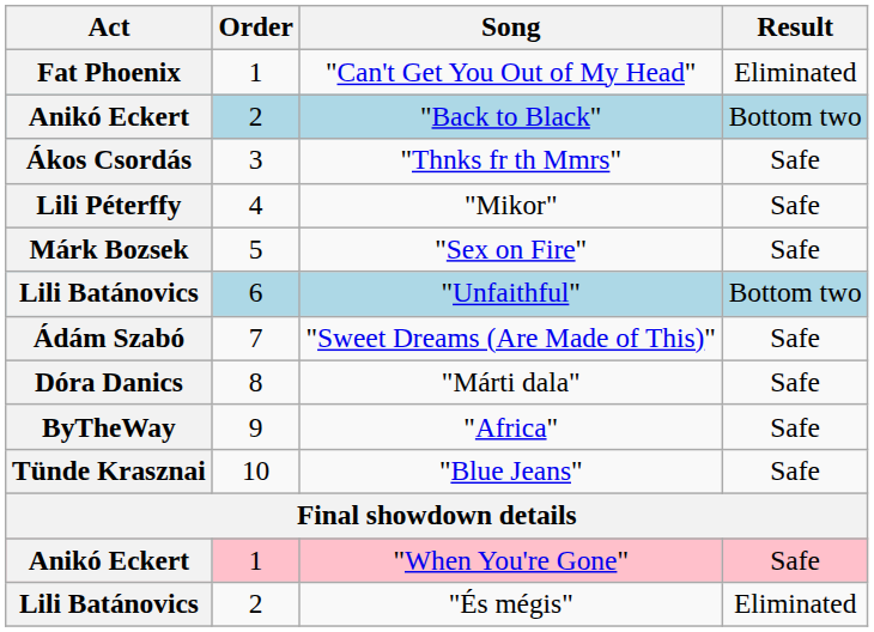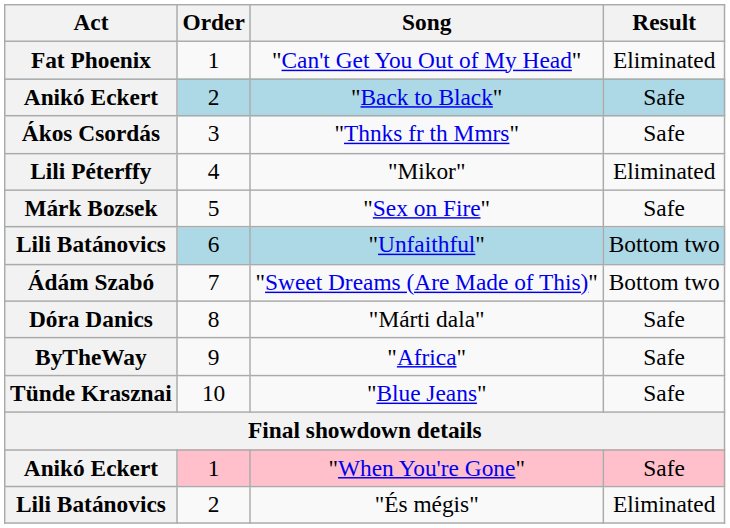"Back to Black" | Result: Bottom two -> Safe
"Mikor" | Result: Safe -> Eliminated
"Sweet Dreams (Are Made of This)" | Result: Safe -> Bottom two
